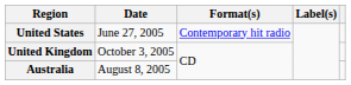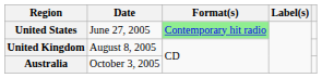United States | Format(s): no background -> lightgreen background
United Kingdom | Date: October 3, 2005 -> August 8, 2005
Australia | Date: August 8, 2005 -> October 3, 2005
